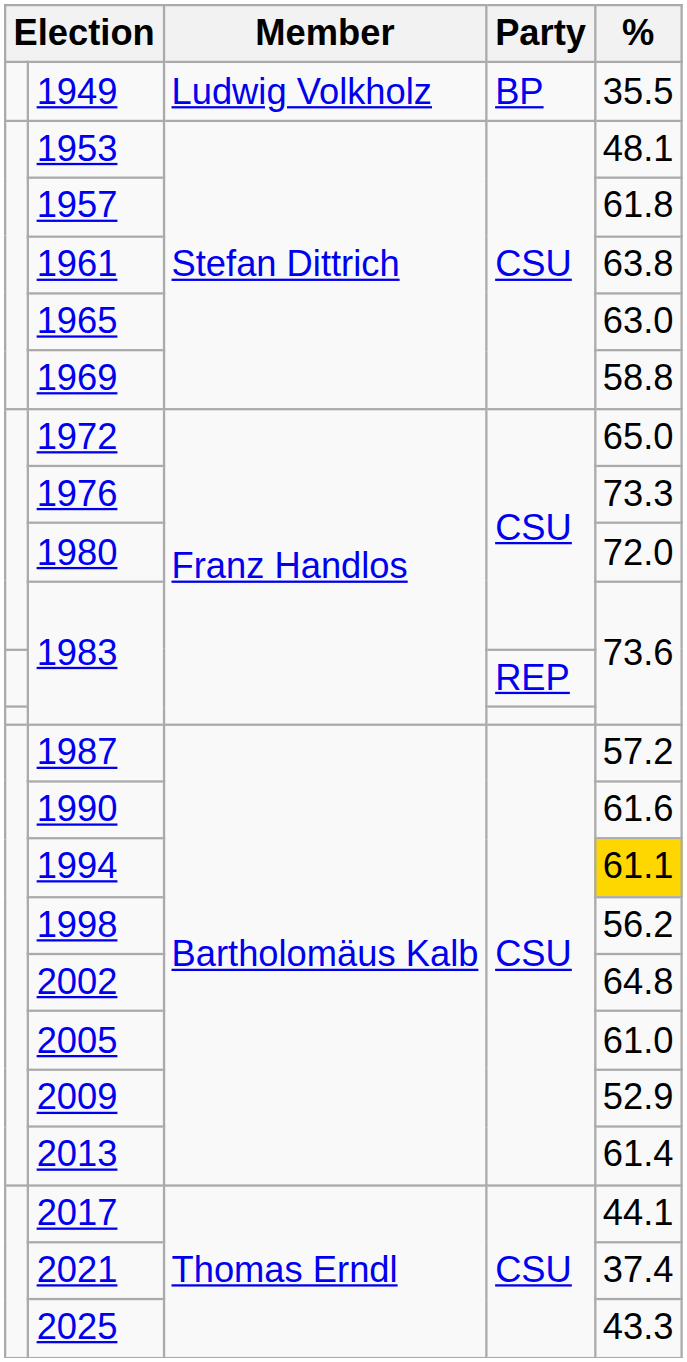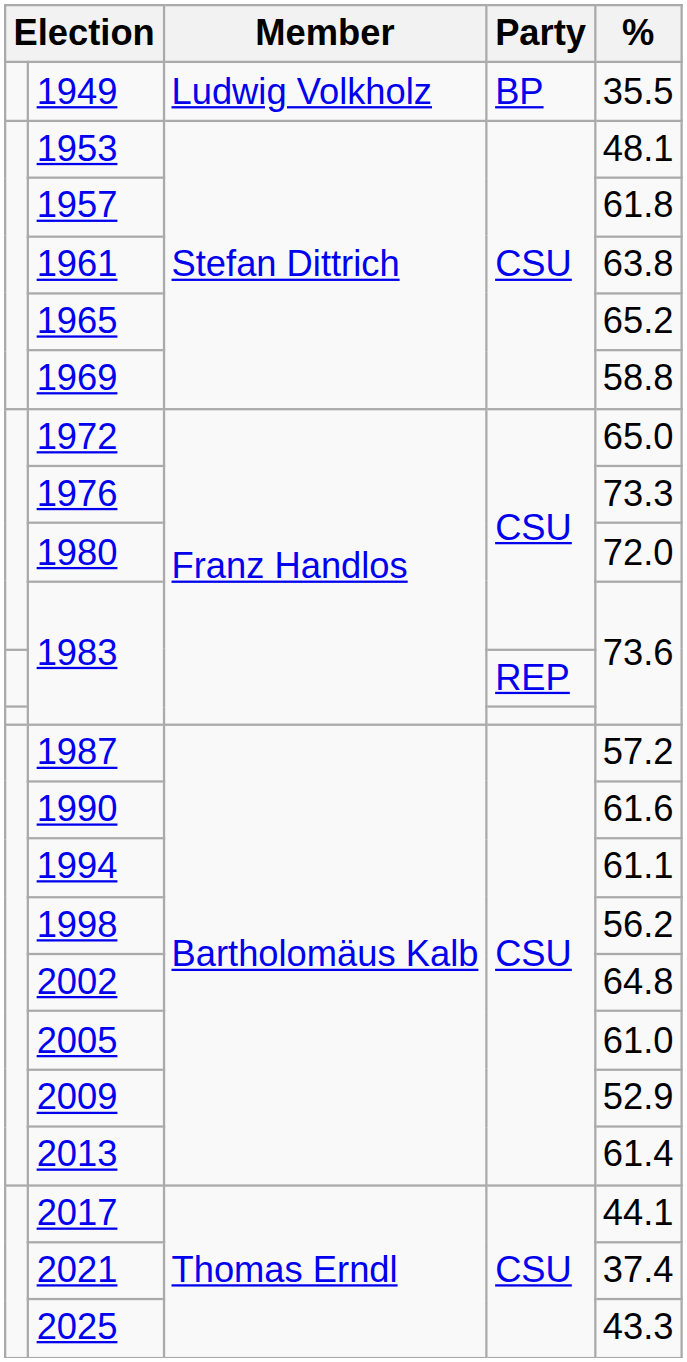1965 | %: 63.0 -> 65.2
1994 | %: gold background -> no background
